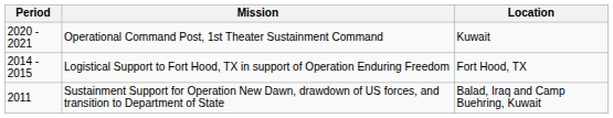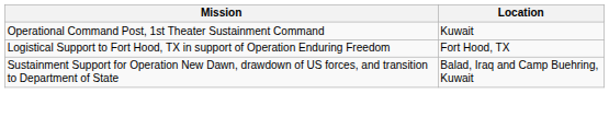- column: Period | 2020 - 2021 | 2014 - 2015 | 2011
